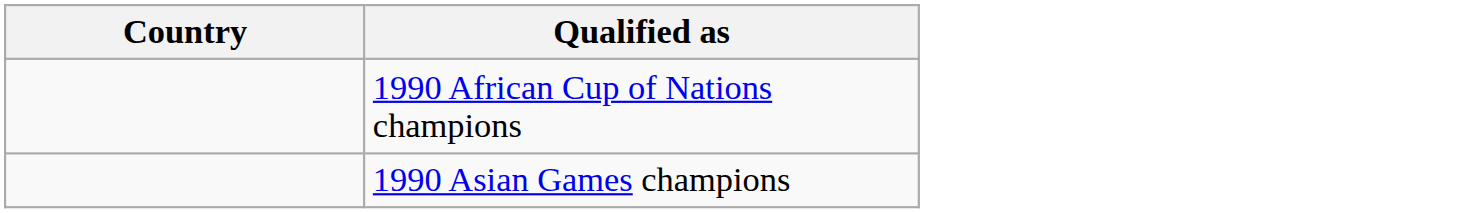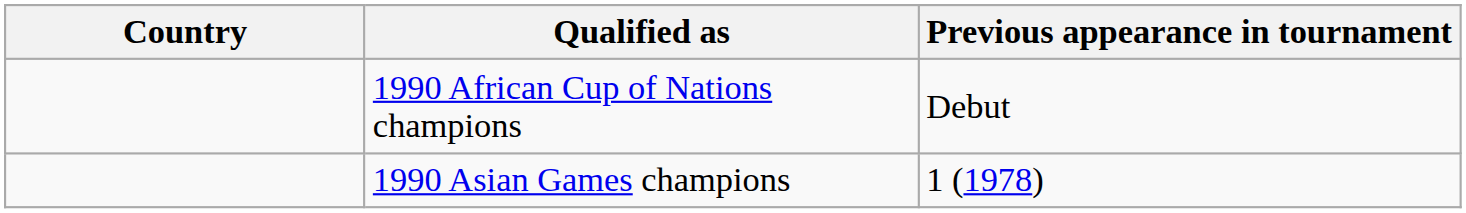+ column: Previous appearance in tournament | Debut | 1 (1978)
